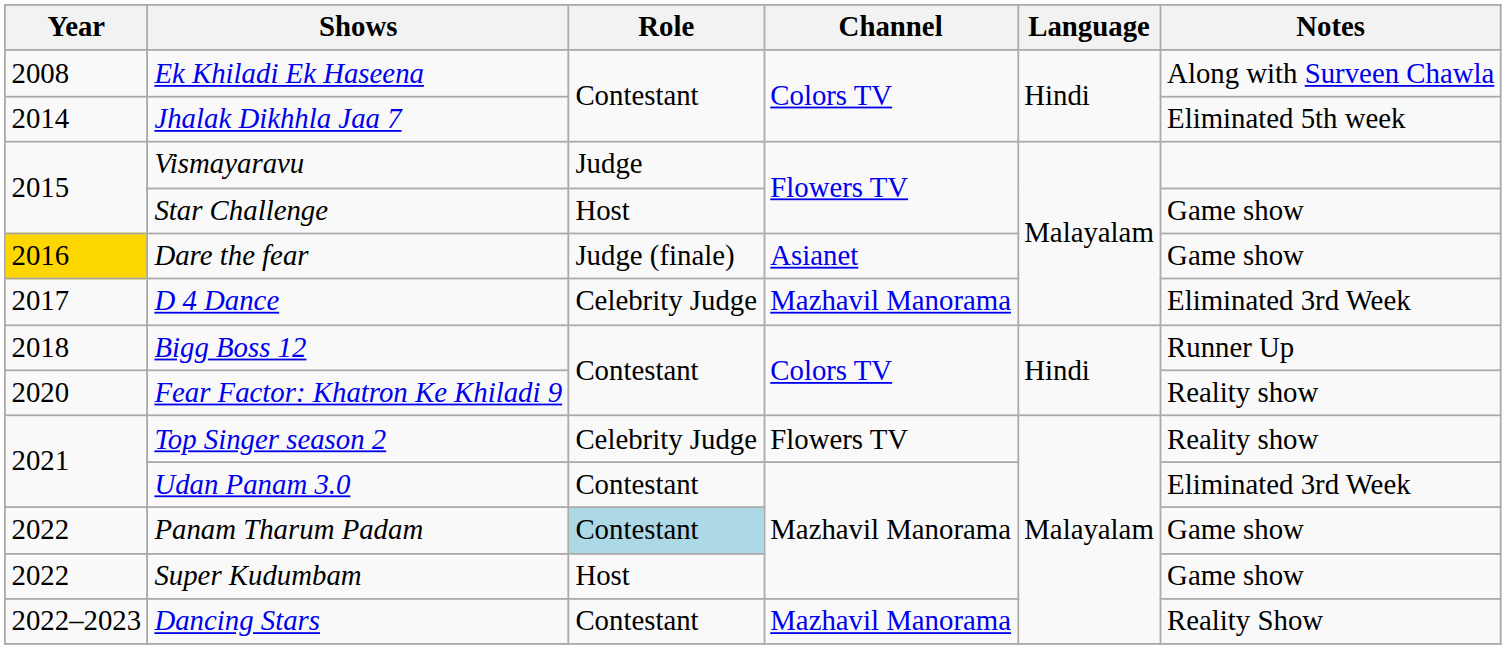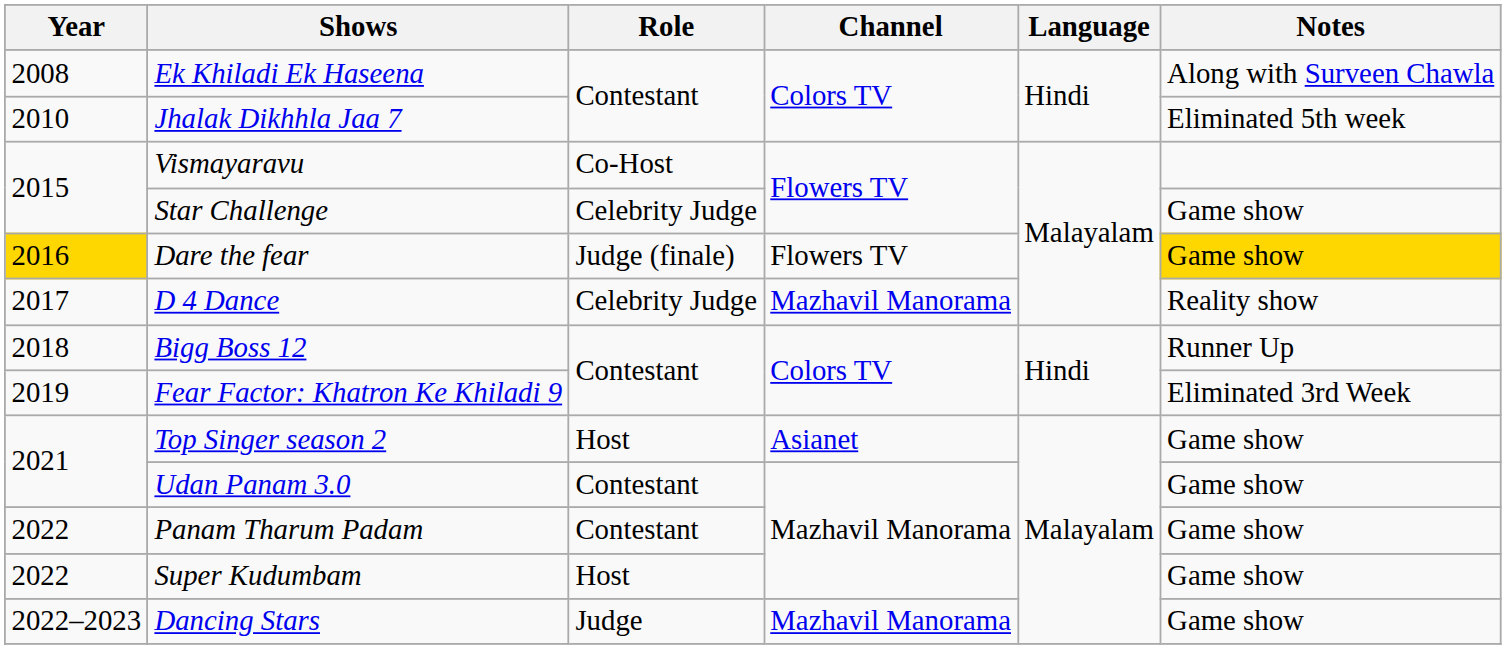Jhalak Dikhhla Jaa 7 | Year: 2014 -> 2010
Vismayaravu | Role: Judge -> Co-Host
Star Challenge | Role: Host -> Celebrity Judge
Dare the fear | Channel: Asianet -> Flowers TV
Dare the fear | Notes: no background -> gold background
D 4 Dance | Notes: Eliminated 3rd Week -> Reality show
Fear Factor: Khatron Ke Khiladi 9 | Year: 2020 -> 2019
Fear Factor: Khatron Ke Khiladi 9 | Notes: Reality show -> Eliminated 3rd Week
Top Singer season 2 | Role: Celebrity Judge -> Host
Top Singer season 2 | Channel: Flowers TV -> Asianet
Top Singer season 2 | Notes: Reality show -> Game show
Udan Panam 3.0 | Notes: Eliminated 3rd Week -> Game show
Panam Tharum Padam | Role: lightblue background -> no background
Dancing Stars | Role: Contestant -> Judge
Dancing Stars | Notes: Reality Show -> Game show
